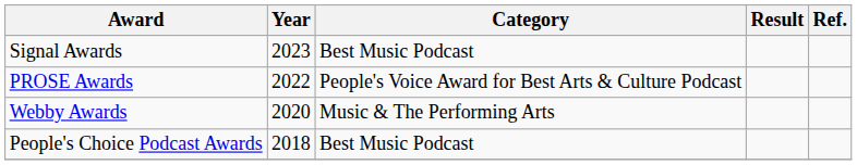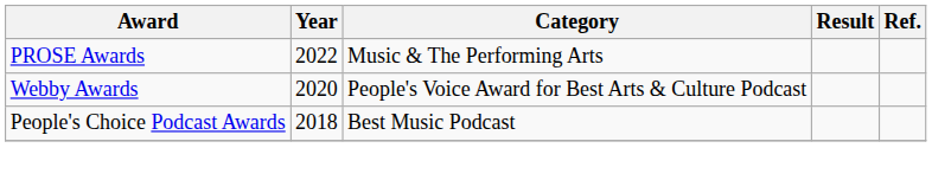- row: Signal Awards | 2023 | Best Music Podcast
PROSE Awards | Category: People's Voice Award for Best Arts & Culture Podcast -> Music & The Performing Arts
Webby Awards | Category: Music & The Performing Arts -> People's Voice Award for Best Arts & Culture Podcast
